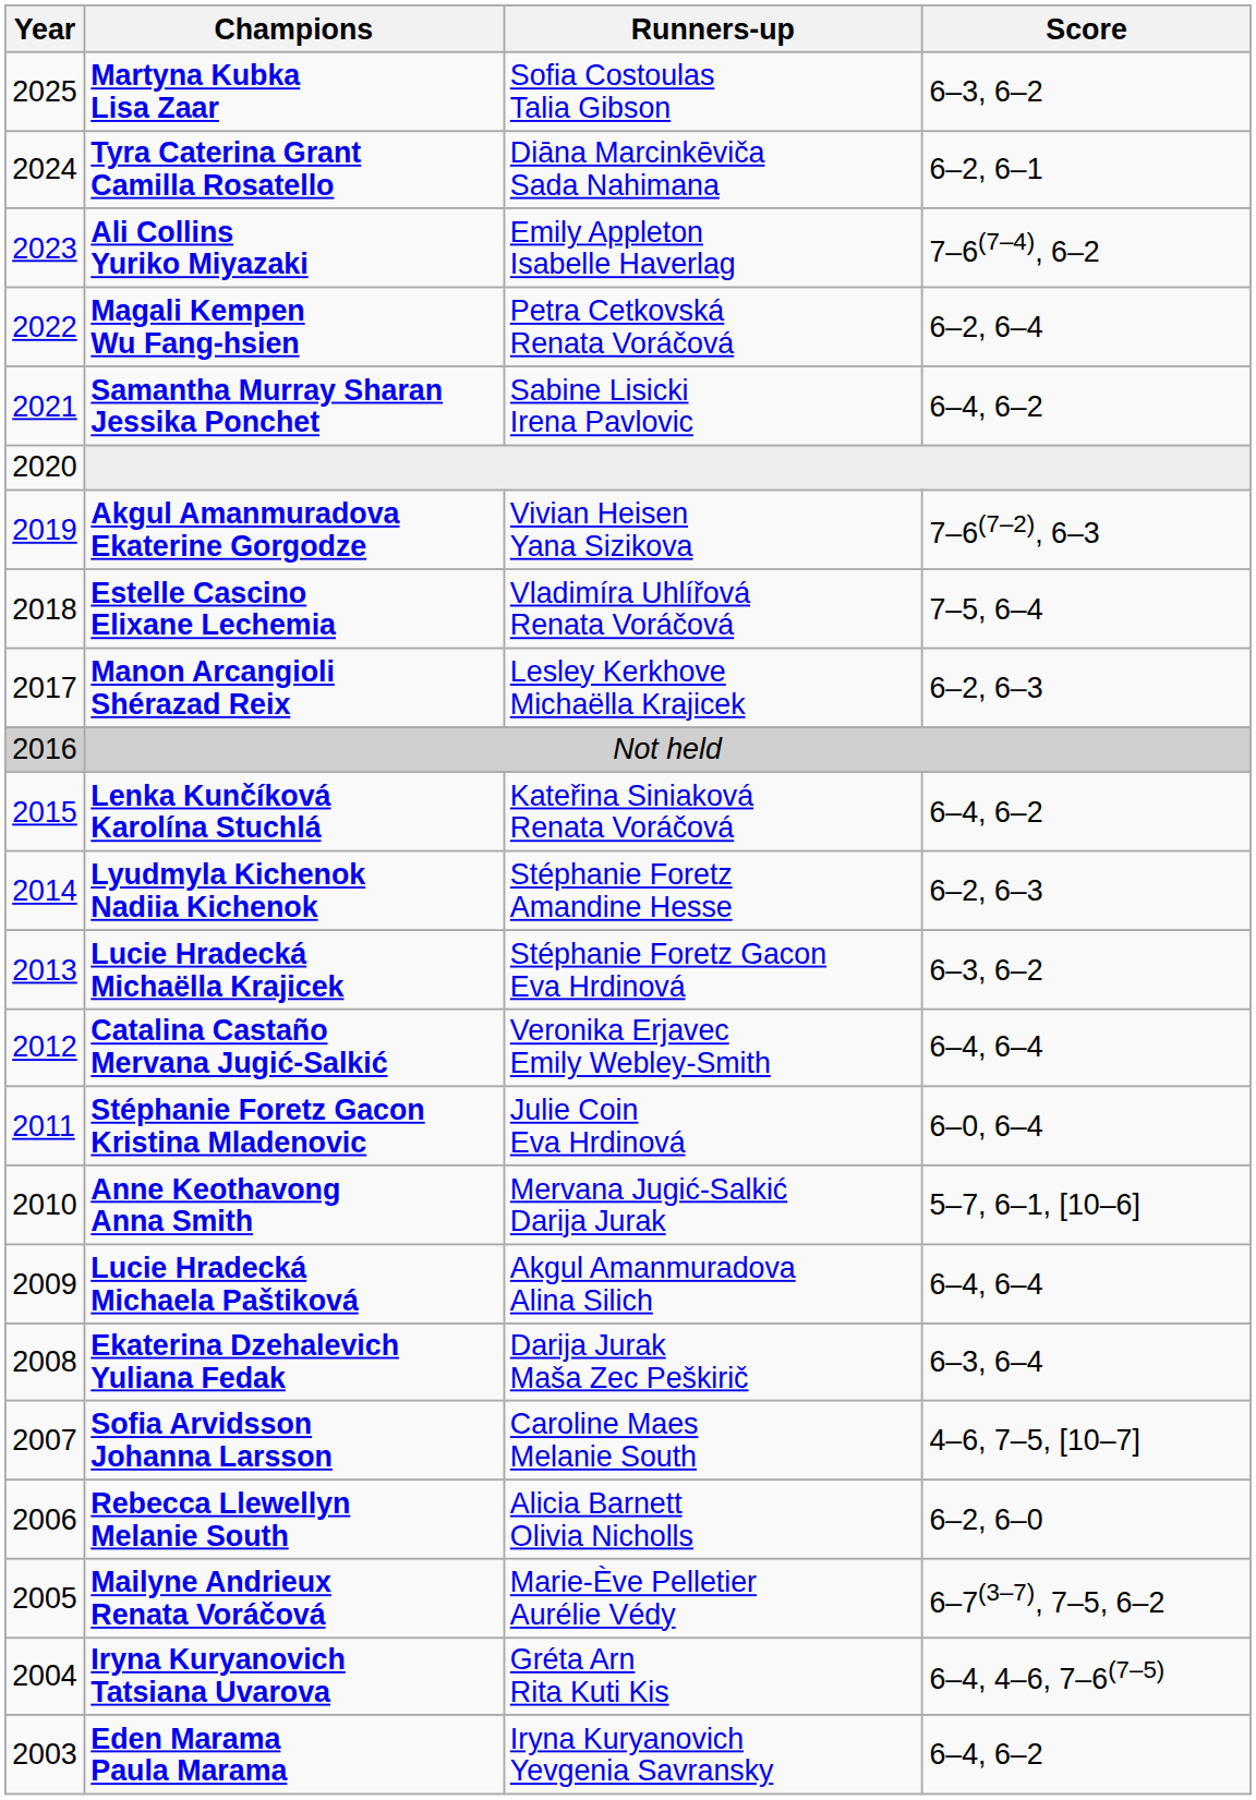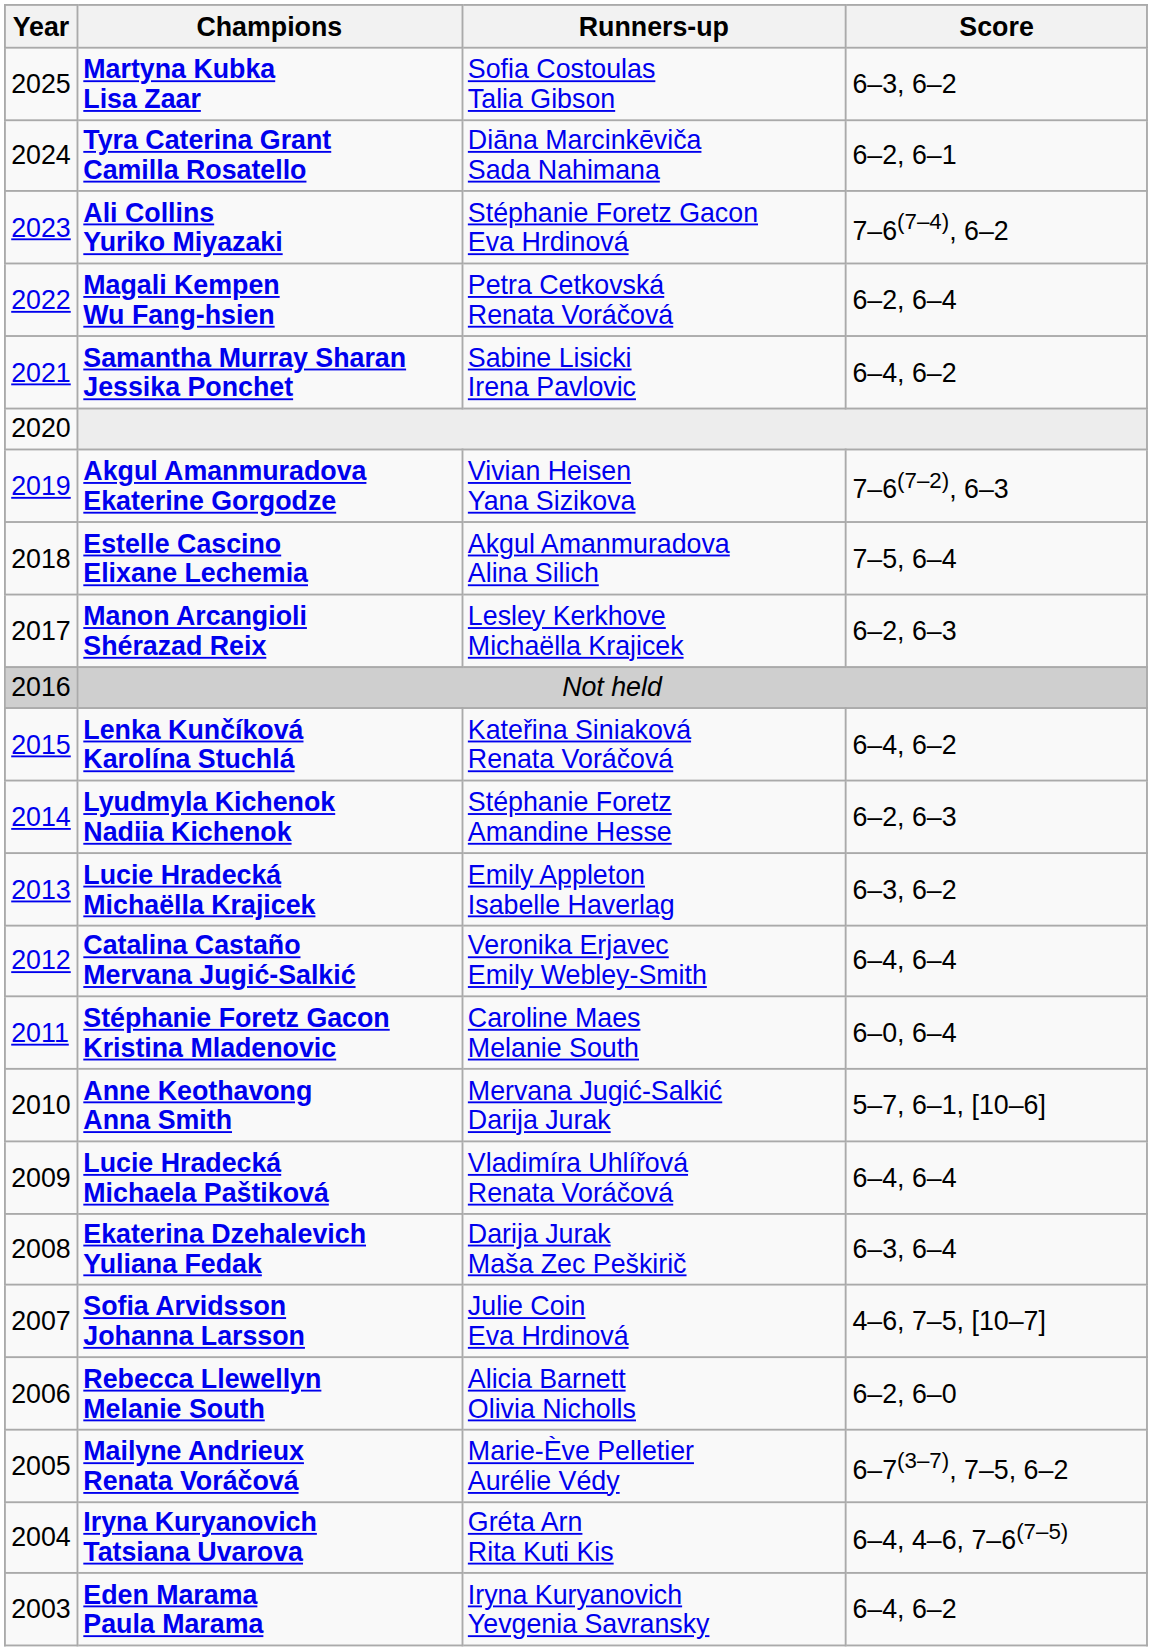Ali Collins Yuriko Miyazaki | Runners-up: Emily Appleton Isabelle Haverlag -> Stéphanie Foretz Gacon Eva Hrdinová
Estelle Cascino Elixane Lechemia | Runners-up: Vladimíra Uhlířová Renata Voráčová -> Akgul Amanmuradova Alina Silich
Lucie Hradecká Michaëlla Krajicek | Runners-up: Stéphanie Foretz Gacon Eva Hrdinová -> Emily Appleton Isabelle Haverlag
Stéphanie Foretz Gacon Kristina Mladenovic | Runners-up: Julie Coin Eva Hrdinová -> Caroline Maes Melanie South
Lucie Hradecká Michaela Paštiková | Runners-up: Akgul Amanmuradova Alina Silich -> Vladimíra Uhlířová Renata Voráčová
Sofia Arvidsson Johanna Larsson | Runners-up: Caroline Maes Melanie South -> Julie Coin Eva Hrdinová
